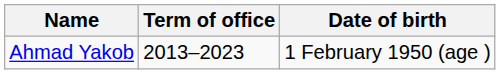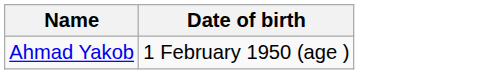- column: Term of office | 2013–2023
